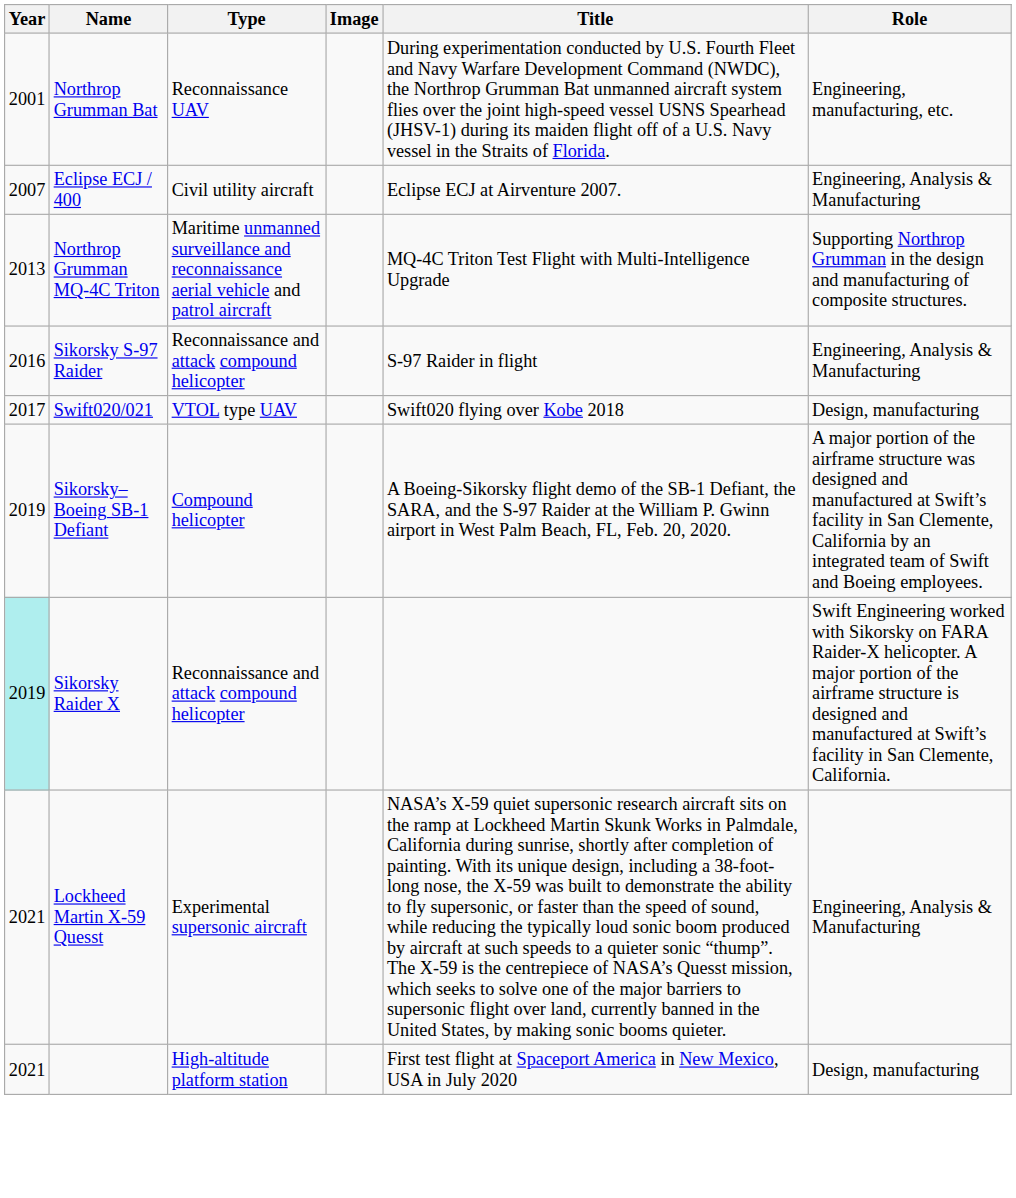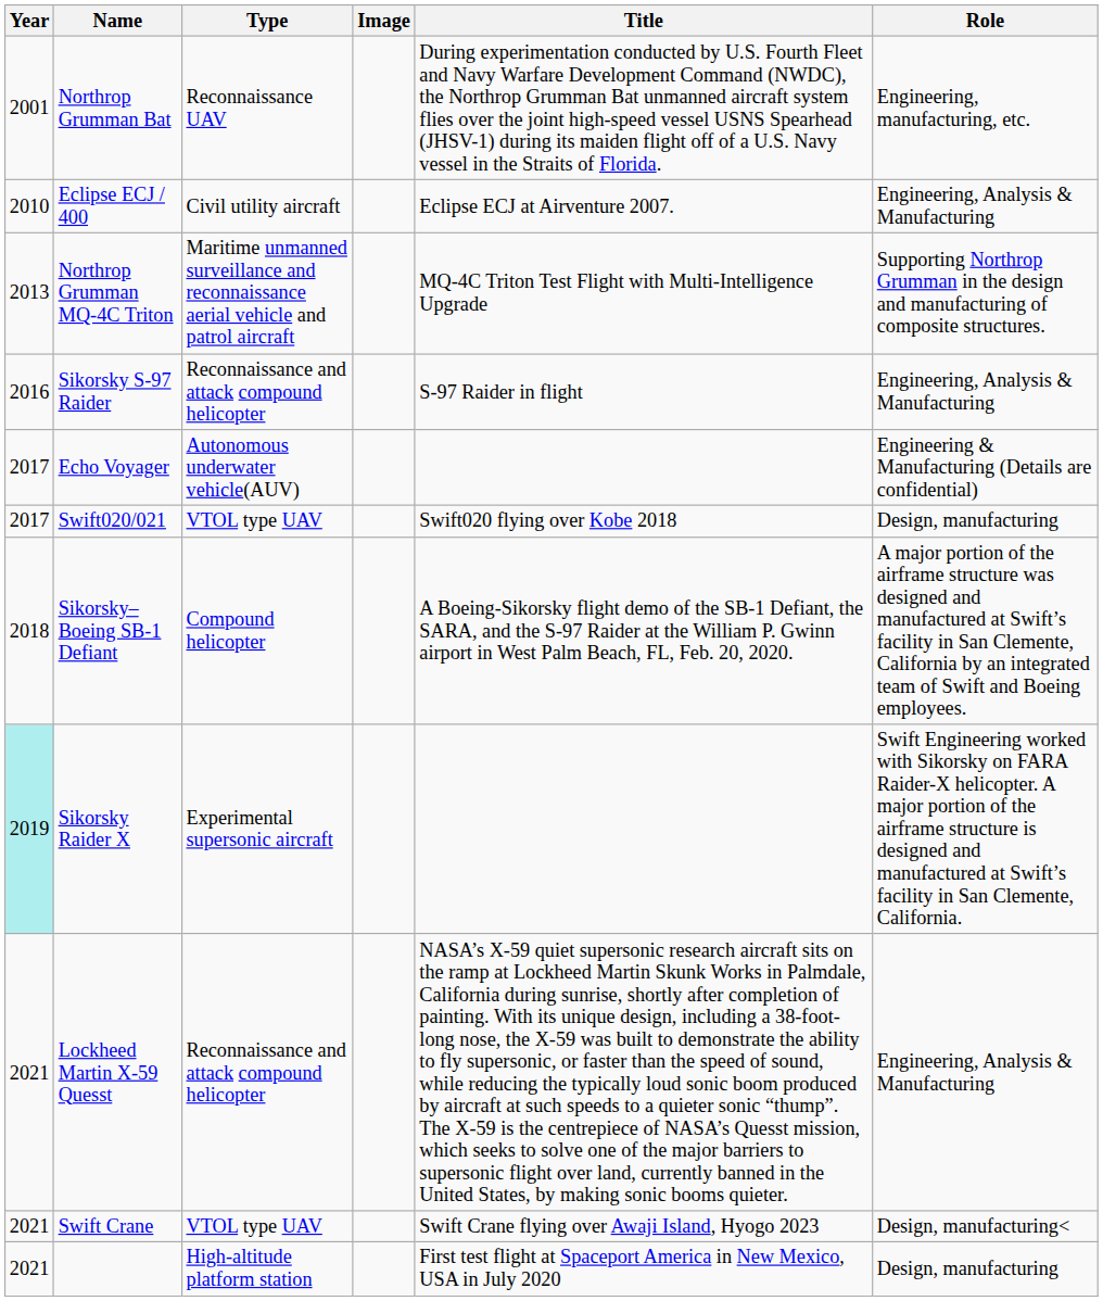Eclipse ECJ / 400 | Year: 2007 -> 2010
+ row: 2017 | Echo Voyager | Autonomous underwater vehicle(AUV) | Engineering & Manufacturing (Details are confidential)
Sikorsky–Boeing SB-1 Defiant | Year: 2019 -> 2018
Sikorsky Raider X | Type: Reconnaissance and attack compound helicopter -> Experimental supersonic aircraft
Lockheed Martin X-59 Quesst | Type: Experimental supersonic aircraft -> Reconnaissance and attack compound helicopter
+ row: 2021 | Swift Crane | VTOL type UAV | Swift Crane flying over Awaji Island, Hyogo 2023 | Design, manufacturing<
